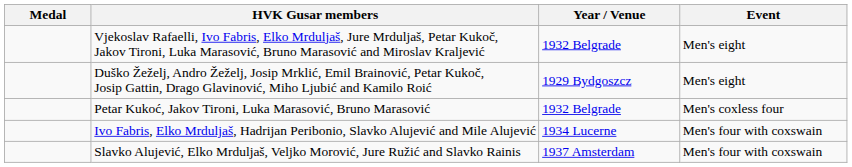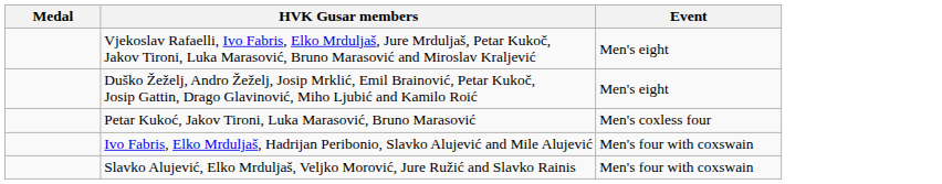- column: Year / Venue | 1932 Belgrade | 1929 Bydgoszcz | 1932 Belgrade | 1934 Lucerne | 1937 Amsterdam
